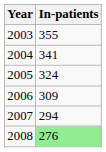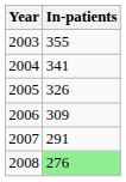2005 | In-patients: 324 -> 326
2007 | In-patients: 294 -> 291
